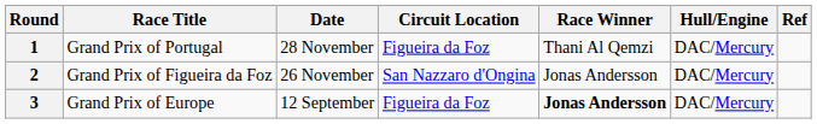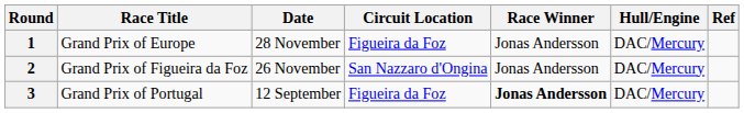1 | Race Title: Grand Prix of Portugal -> Grand Prix of Europe
1 | Race Winner: Thani Al Qemzi -> Jonas Andersson
3 | Race Title: Grand Prix of Europe -> Grand Prix of Portugal
